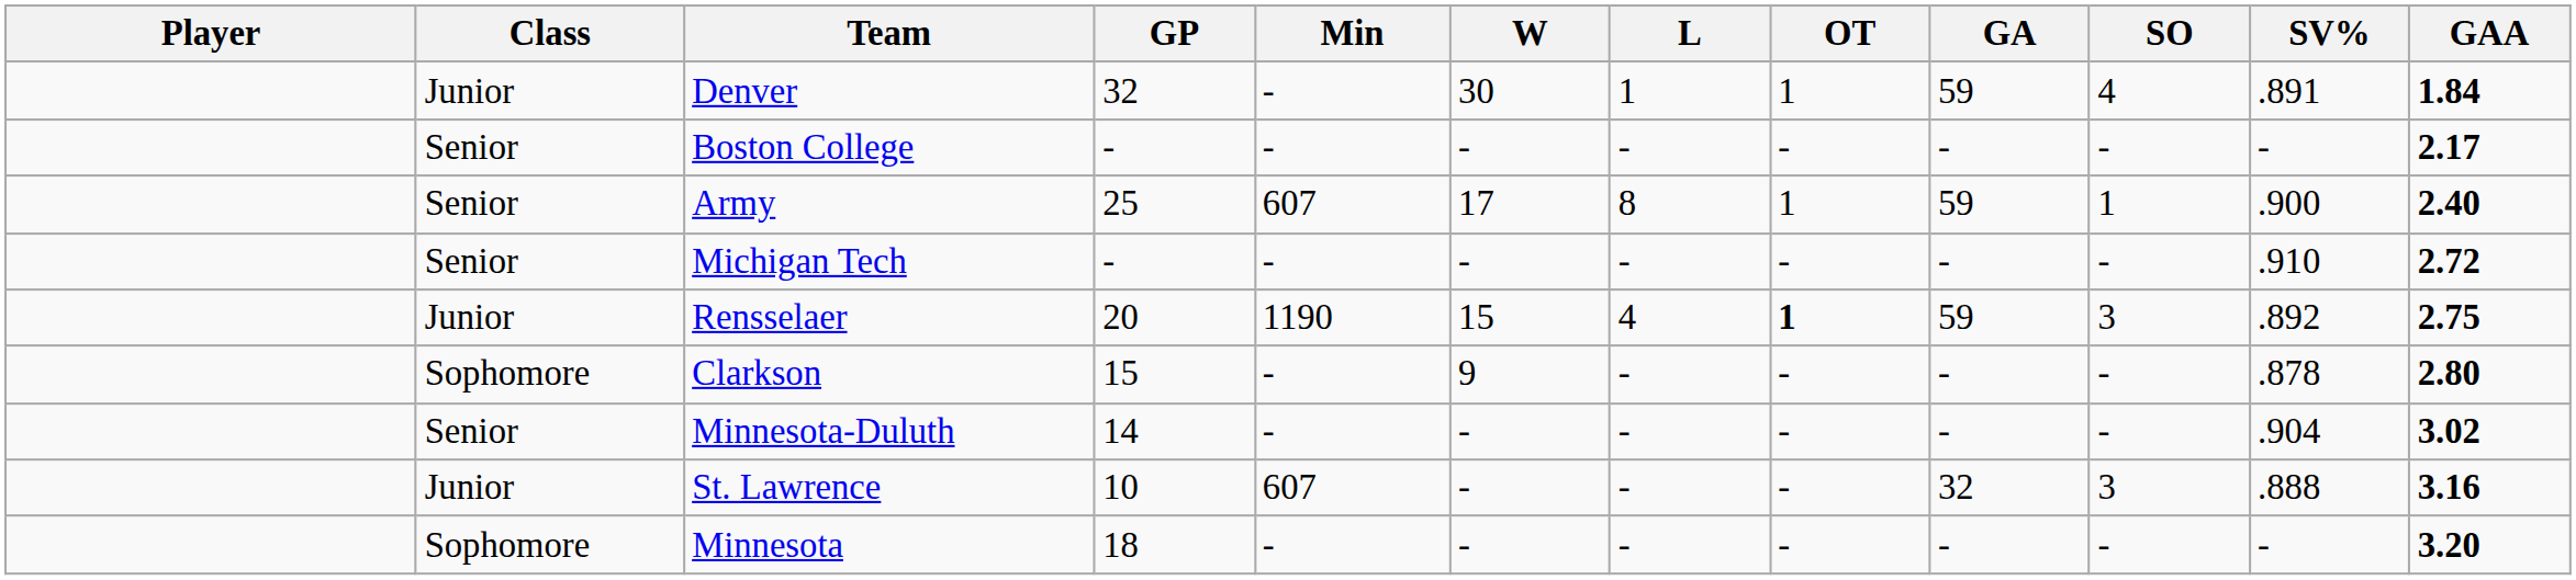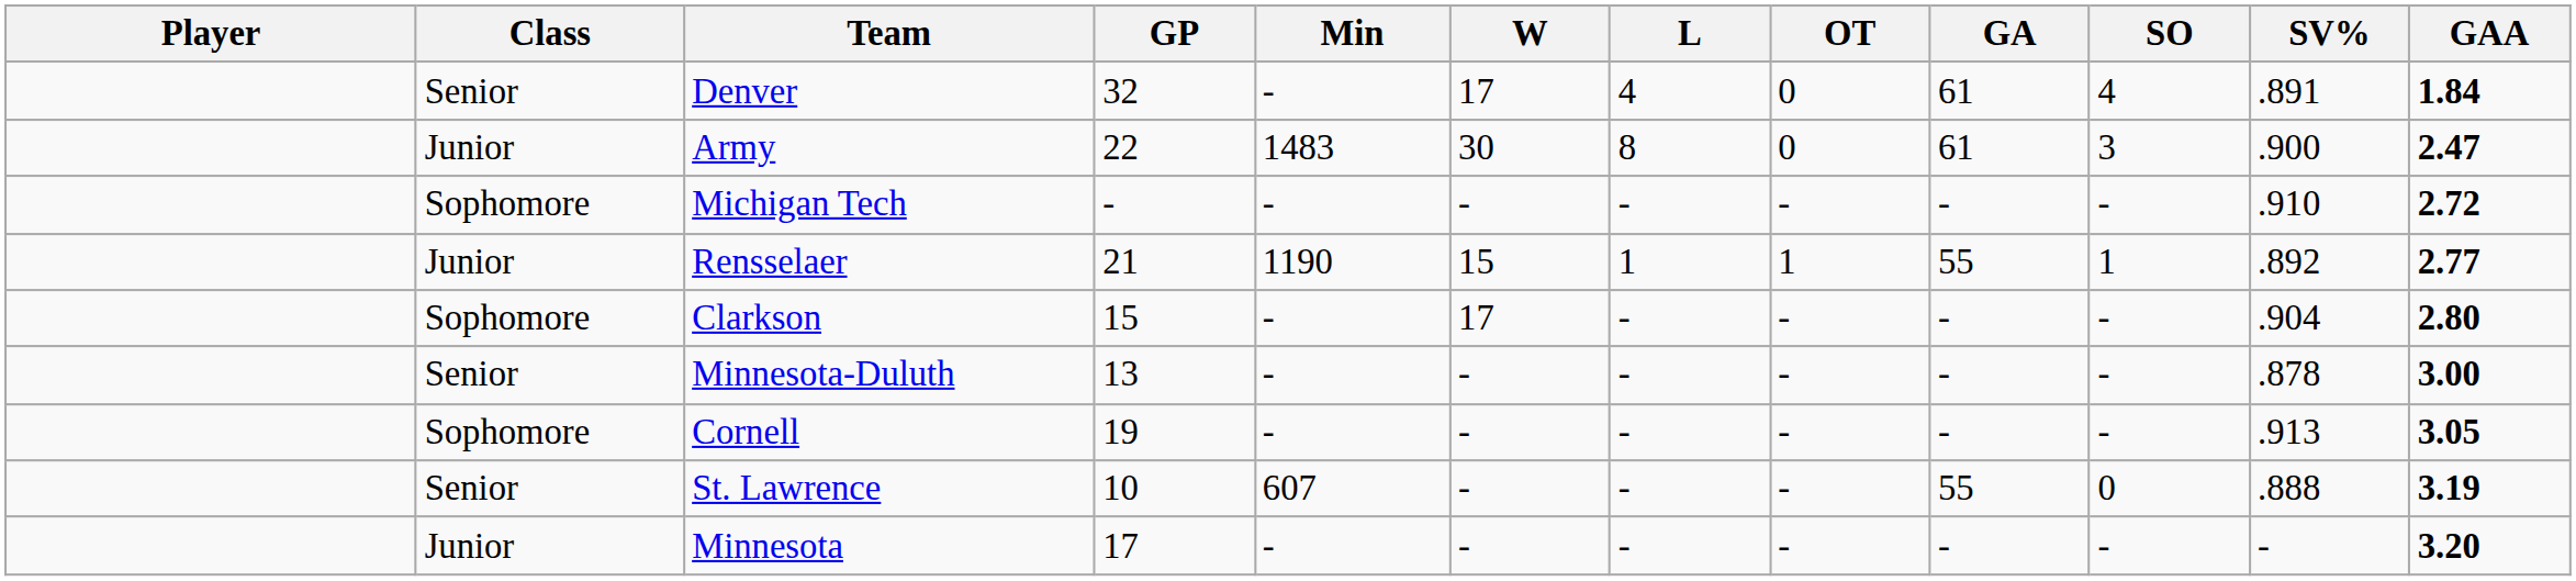Denver | Class: Junior -> Senior
Denver | W: 30 -> 17
Denver | L: 1 -> 4
Denver | OT: 1 -> 0
Denver | GA: 59 -> 61
- row: Senior | Boston College | - | - | - | - | - | - | - | - | 2.17
Army | Class: Senior -> Junior
Army | GP: 25 -> 22
Army | Min: 607 -> 1483
Army | W: 17 -> 30
Army | OT: 1 -> 0
Army | GA: 59 -> 61
Army | SO: 1 -> 3
Army | GAA: 2.40 -> 2.47
Michigan Tech | Class: Senior -> Sophomore
Rensselaer | GP: 20 -> 21
Rensselaer | L: 4 -> 1
Rensselaer | OT: bold -> normal
Rensselaer | GA: 59 -> 55
Rensselaer | SO: 3 -> 1
Rensselaer | GAA: 2.75 -> 2.77
Clarkson | W: 9 -> 17
Clarkson | SV%: .878 -> .904
Minnesota-Duluth | GP: 14 -> 13
Minnesota-Duluth | SV%: .904 -> .878
Minnesota-Duluth | GAA: 3.02 -> 3.00
+ row: Sophomore | Cornell | 19 | - | - | - | - | - | - | .913 | 3.05
St. Lawrence | Class: Junior -> Senior
St. Lawrence | GA: 32 -> 55
St. Lawrence | SO: 3 -> 0
St. Lawrence | GAA: 3.16 -> 3.19
Minnesota | Class: Sophomore -> Junior
Minnesota | GP: 18 -> 17
